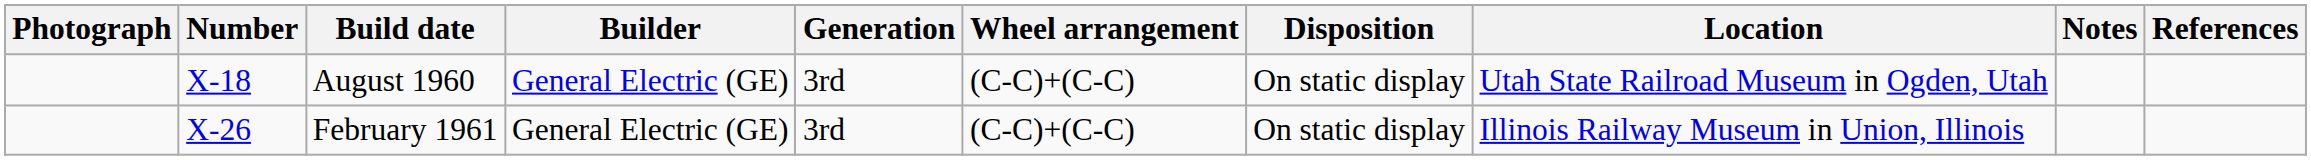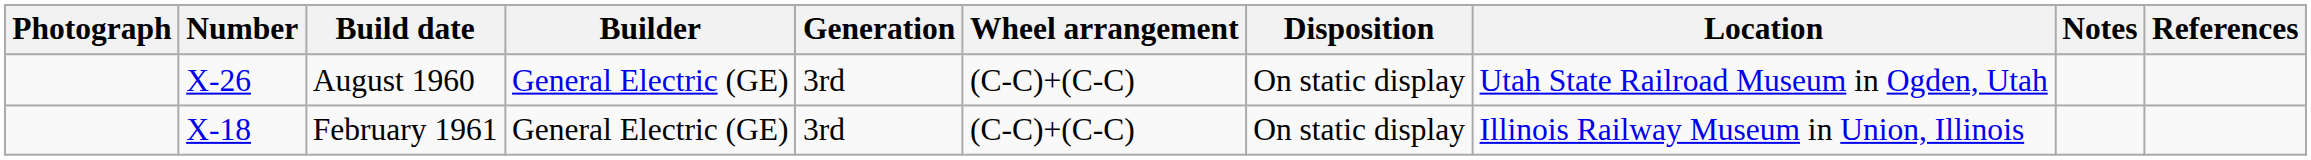August 1960 | Number: X-18 -> X-26
February 1961 | Number: X-26 -> X-18
